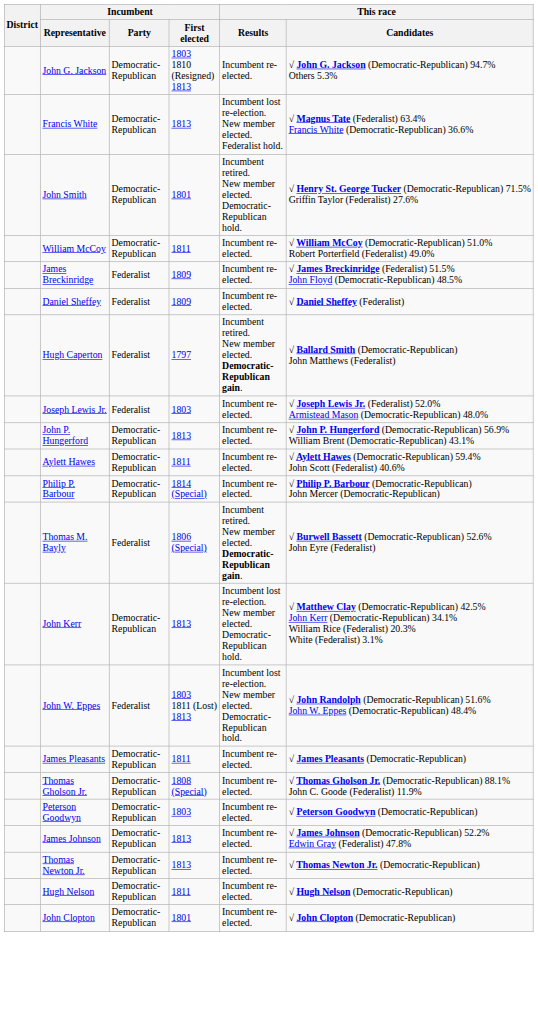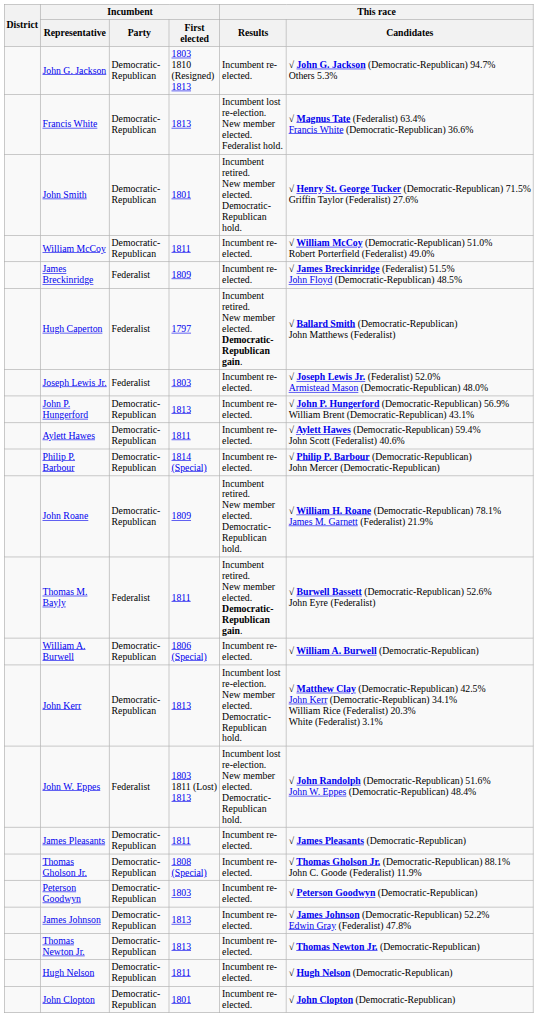- row: Daniel Sheffey | Federalist | 1809 | Incumbent re-elected. | √ Daniel Sheffey (Federalist)
+ row: John Roane | Democratic-Republican | 1809 | Incumbent retired. New member elected. Democratic-Republican hold. | √ William H. Roane (Democratic-Republican) 78.1% James M. Garnett (Federalist) 21.9%
Thomas M. Bayly | Incumbent / First elected: 1806 (Special) -> 1811
+ row: William A. Burwell | Democratic-Republican | 1806 (Special) | Incumbent re-elected. | √ William A. Burwell (Democratic-Republican)
